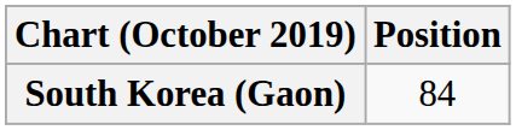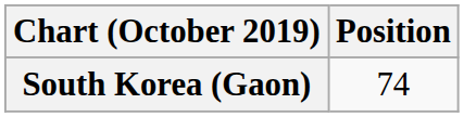South Korea (Gaon) | Position: 84 -> 74
